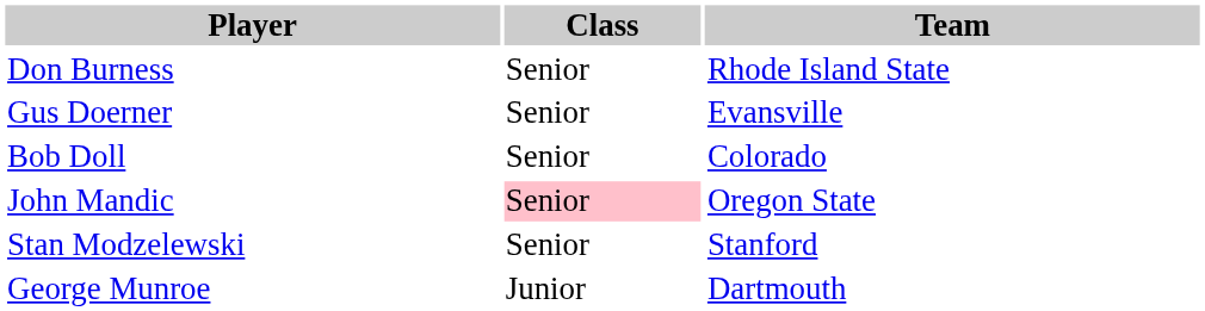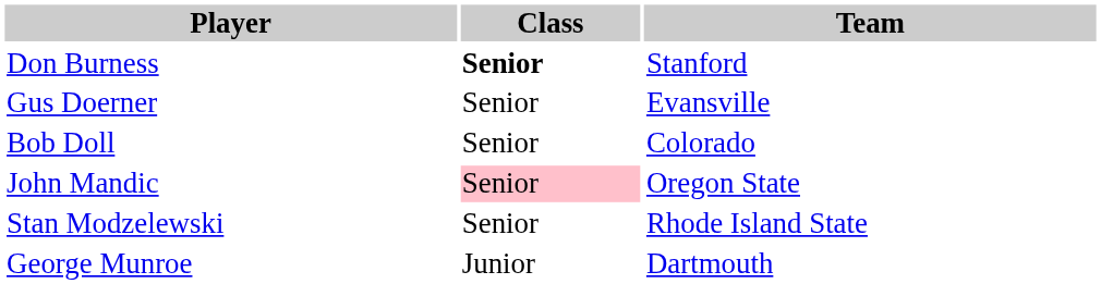Don Burness | Class: normal -> bold
Don Burness | Team: Rhode Island State -> Stanford
Stan Modzelewski | Team: Stanford -> Rhode Island State
